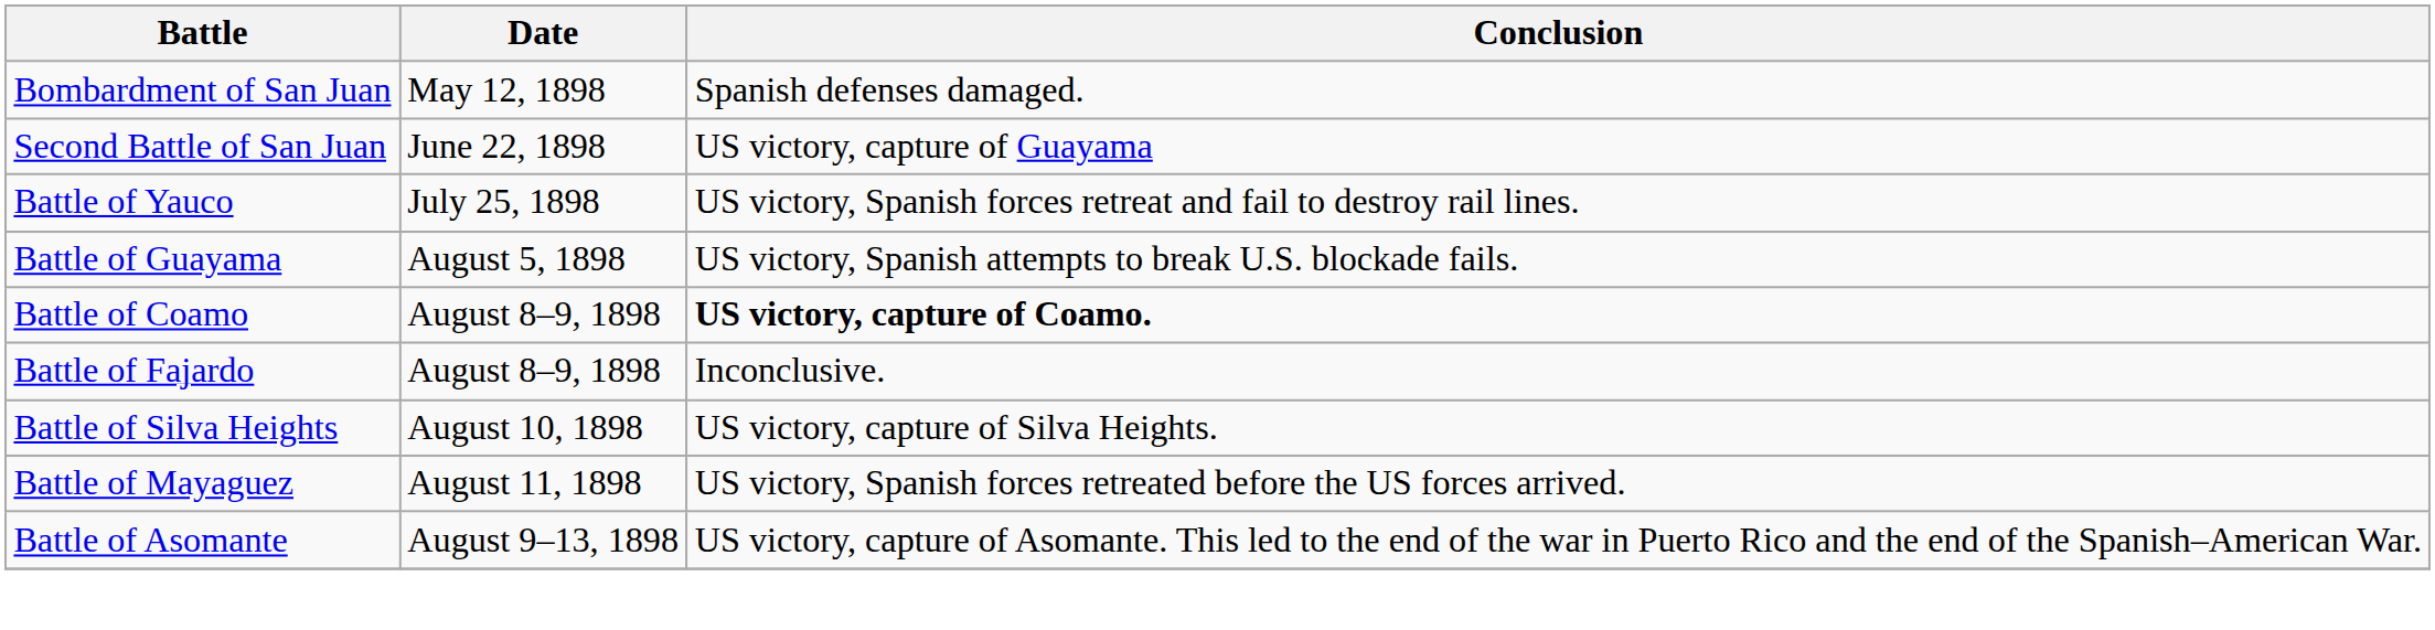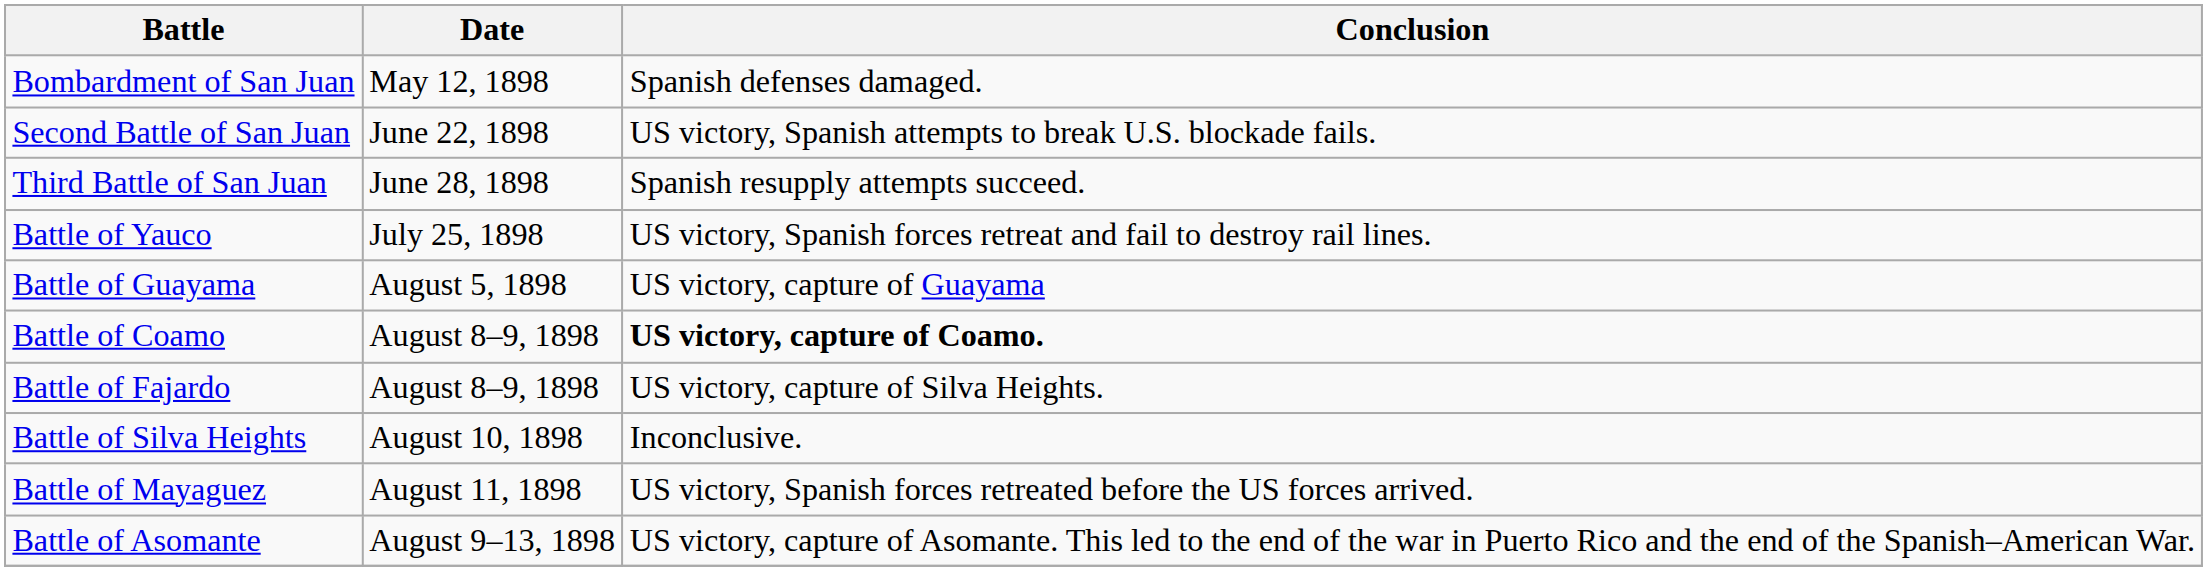Second Battle of San Juan | Conclusion: US victory, capture of Guayama -> US victory, Spanish attempts to break U.S. blockade fails.
+ row: Third Battle of San Juan | June 28, 1898 | Spanish resupply attempts succeed.
Battle of Guayama | Conclusion: US victory, Spanish attempts to break U.S. blockade fails. -> US victory, capture of Guayama
Battle of Fajardo | Conclusion: Inconclusive. -> US victory, capture of Silva Heights.
Battle of Silva Heights | Conclusion: US victory, capture of Silva Heights. -> Inconclusive.
